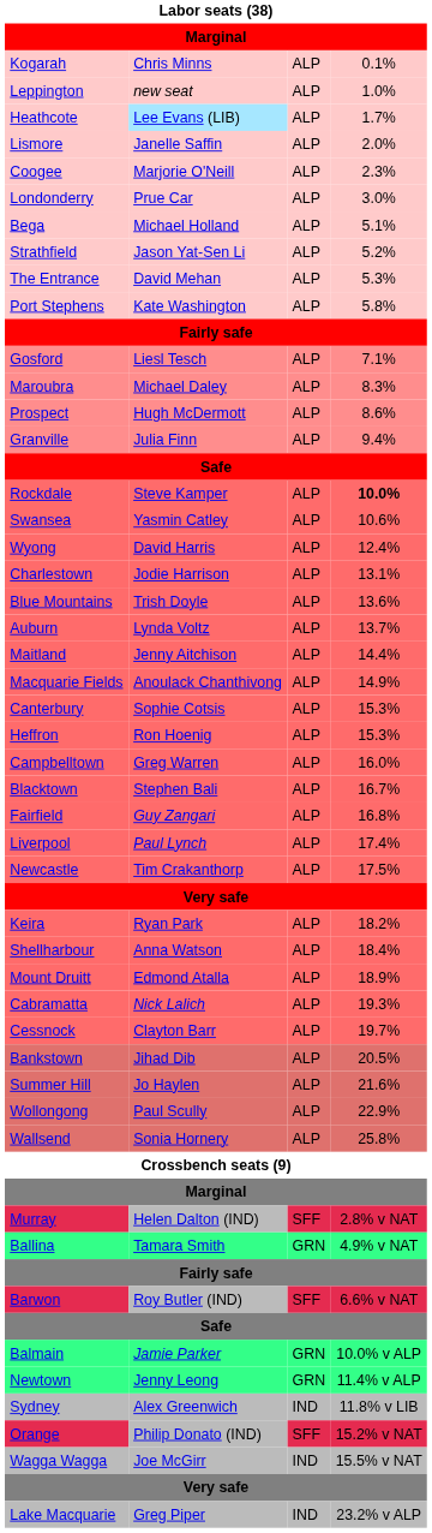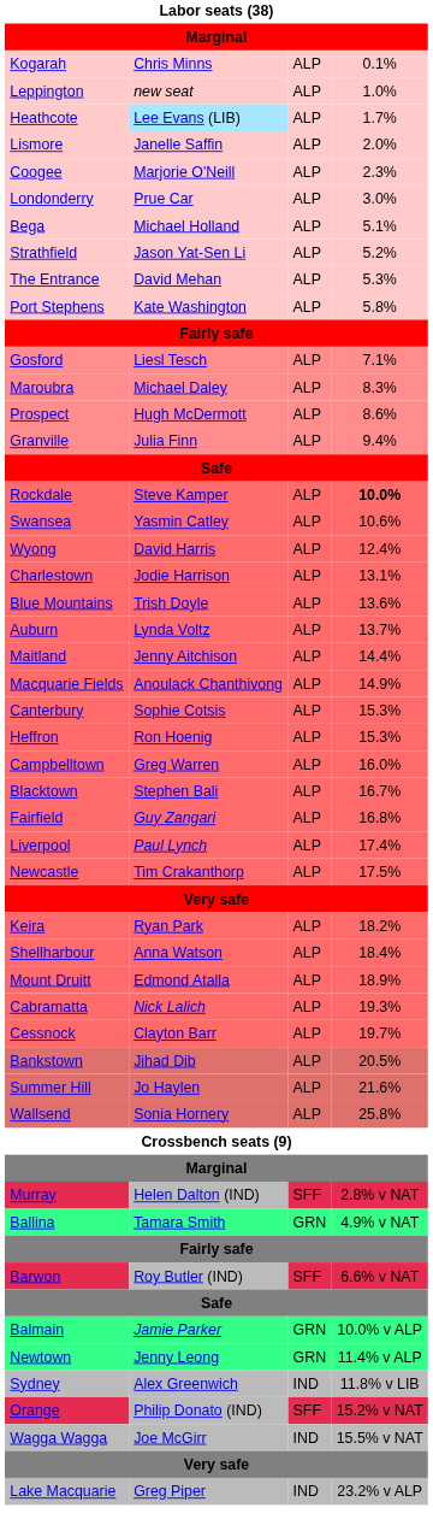- row: Wollongong | Paul Scully | ALP | 22.9%
